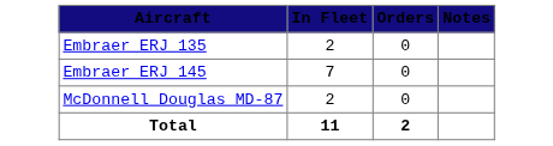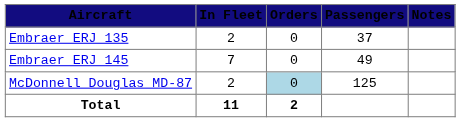+ column: Passengers | 37 | 49 | 125
McDonnell Douglas MD-87 | Orders: no background -> lightblue background
